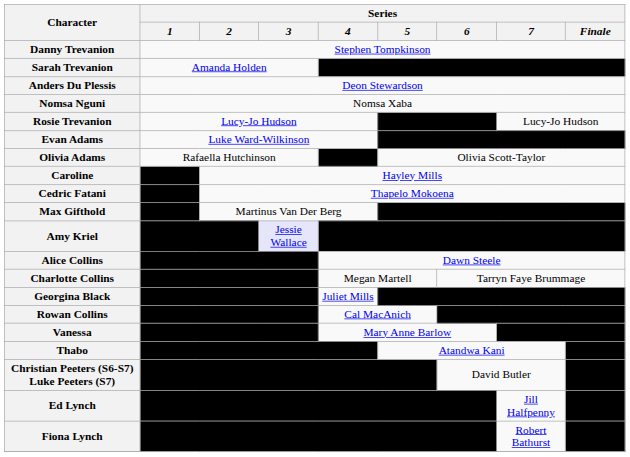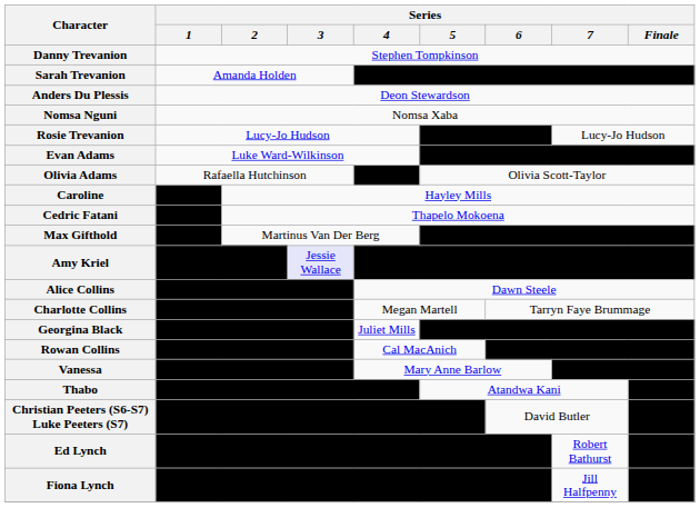Ed Lynch | Series / 7: Jill Halfpenny -> Robert Bathurst
Fiona Lynch | Series / 7: Robert Bathurst -> Jill Halfpenny
